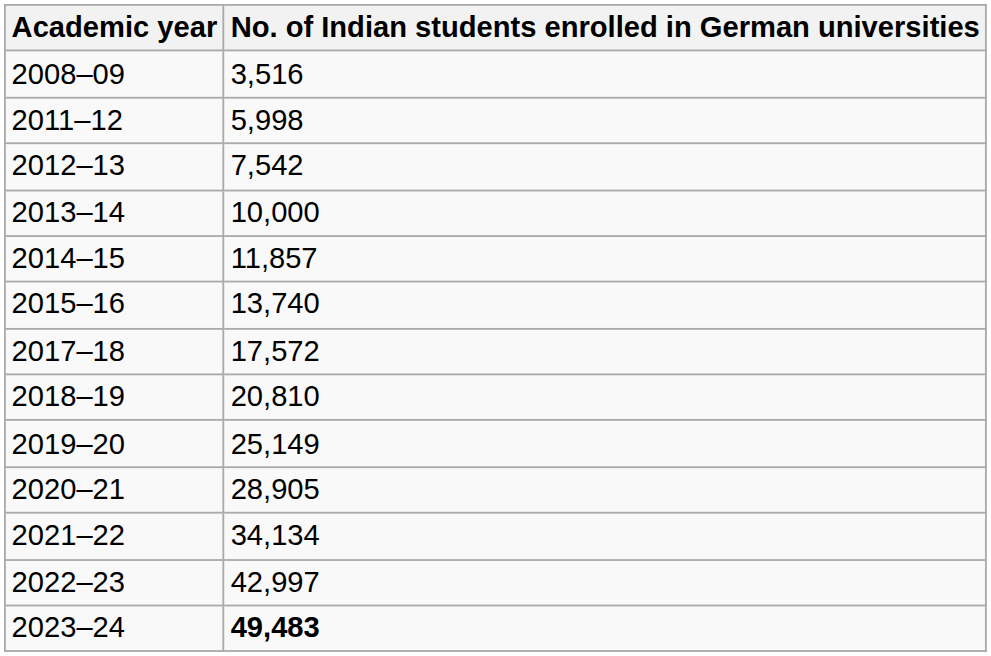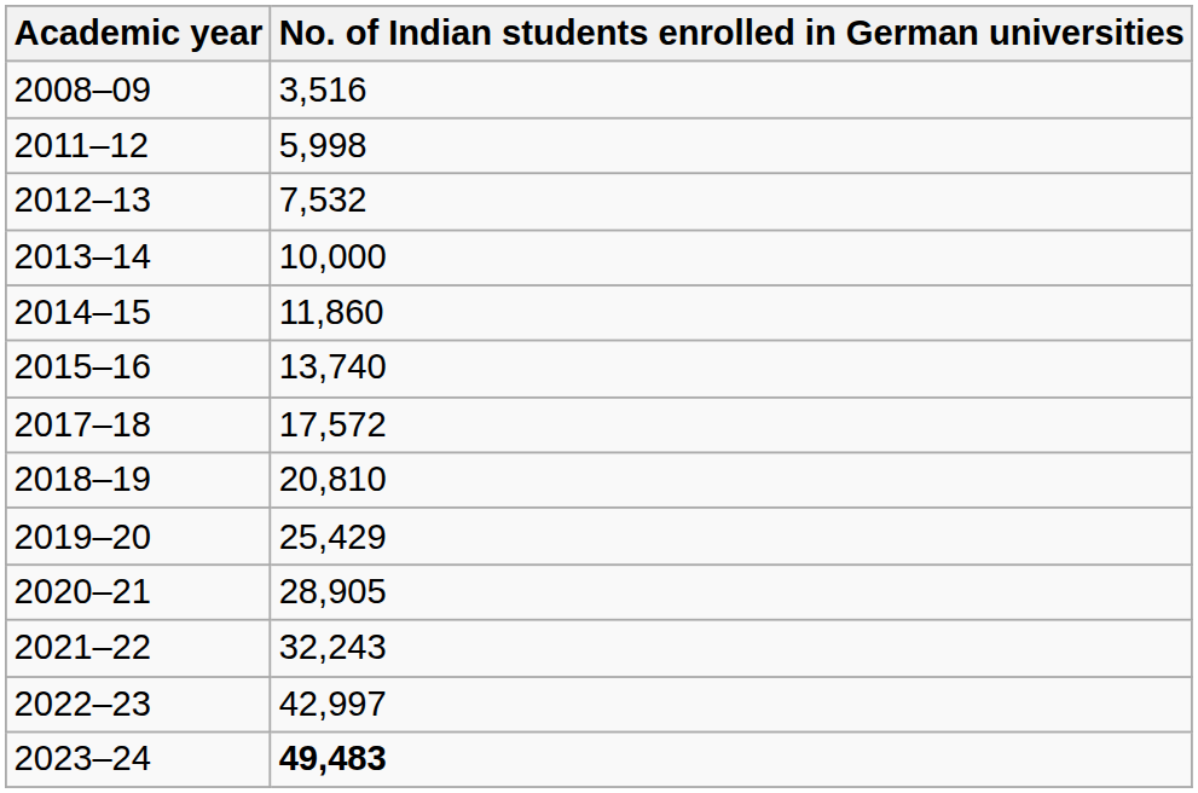2012–13 | No. of Indian students enrolled in German universities: 7,542 -> 7,532
2014–15 | No. of Indian students enrolled in German universities: 11,857 -> 11,860
2019–20 | No. of Indian students enrolled in German universities: 25,149 -> 25,429
2021–22 | No. of Indian students enrolled in German universities: 34,134 -> 32,243
